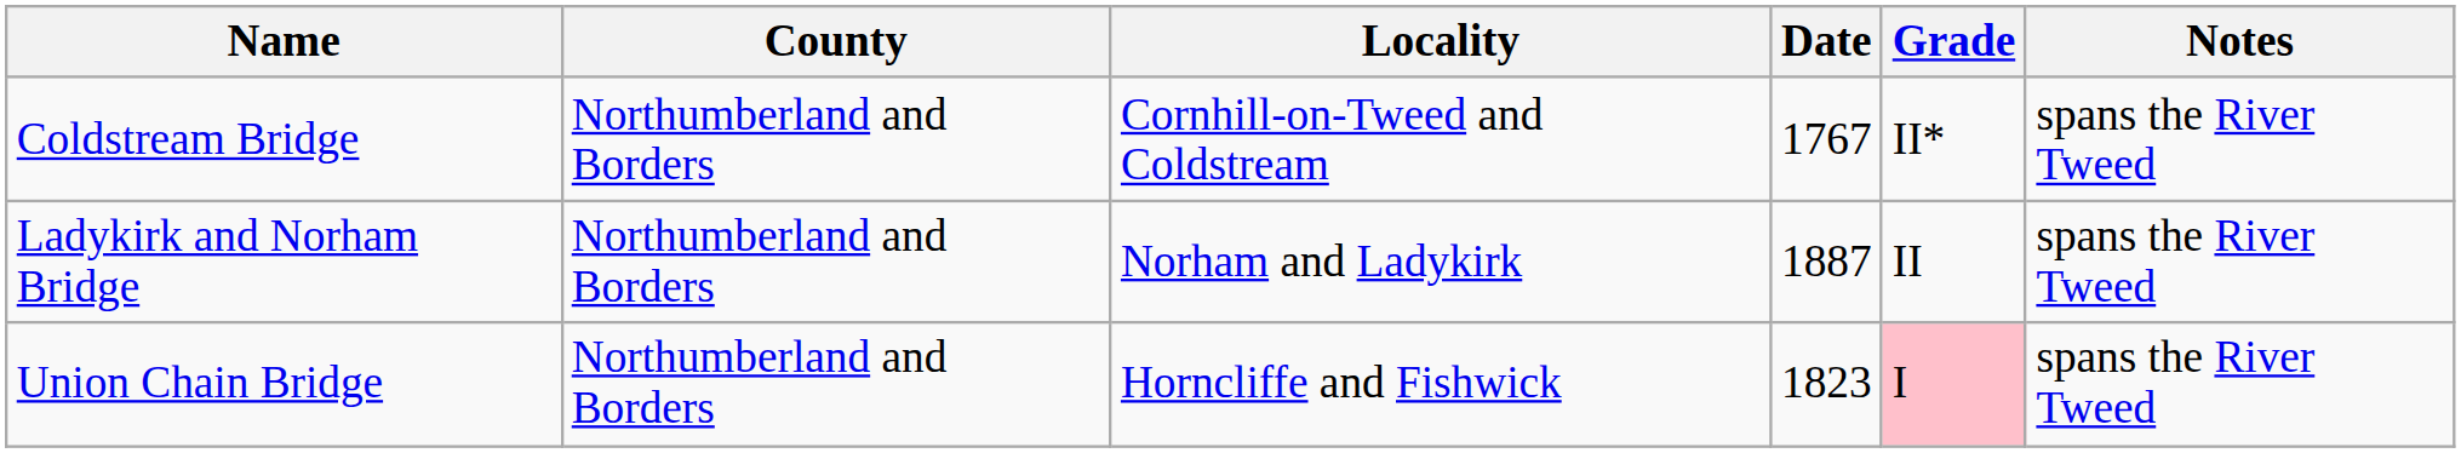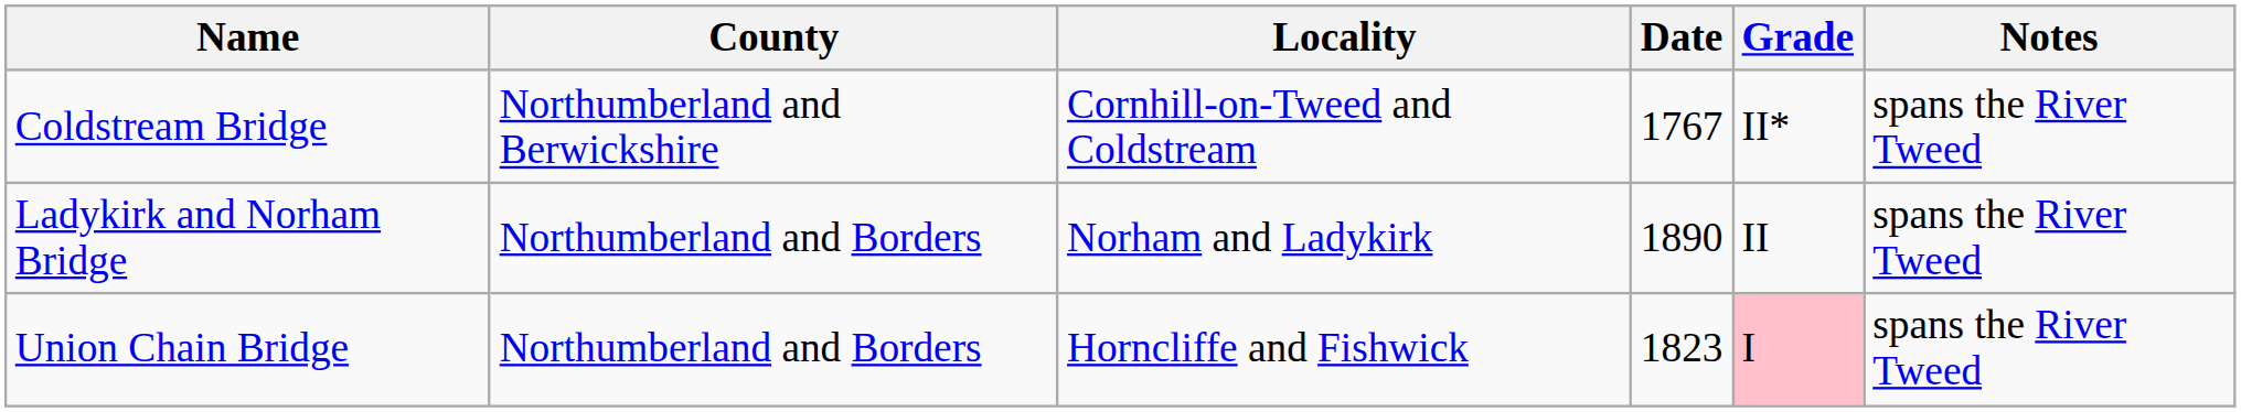Coldstream Bridge | County: Northumberland and Borders -> Northumberland and Berwickshire
Ladykirk and Norham Bridge | Date: 1887 -> 1890
